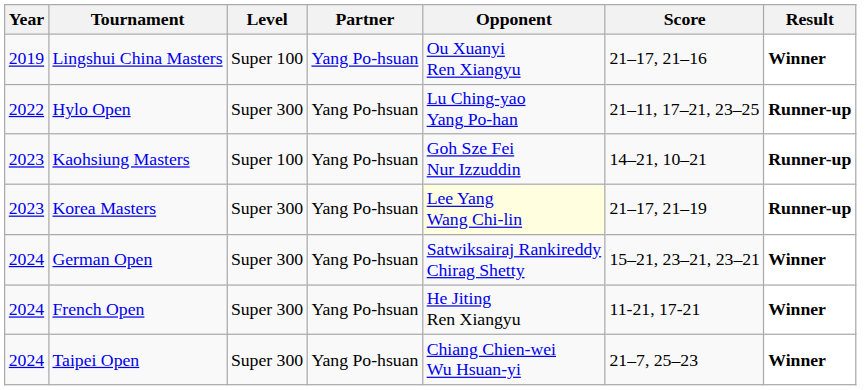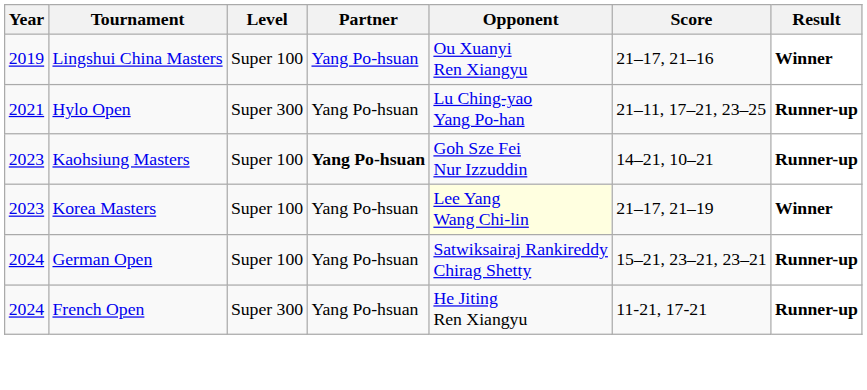Hylo Open | Year: 2022 -> 2021
Kaohsiung Masters | Partner: normal -> bold
Korea Masters | Level: Super 300 -> Super 100
Korea Masters | Result: Runner-up -> Winner
German Open | Level: Super 300 -> Super 100
German Open | Result: Winner -> Runner-up
French Open | Result: Winner -> Runner-up
- row: 2024 | Taipei Open | Super 300 | Yang Po-hsuan | Chiang Chien-wei Wu Hsuan-yi | 21–7, 25–23 | Winner
